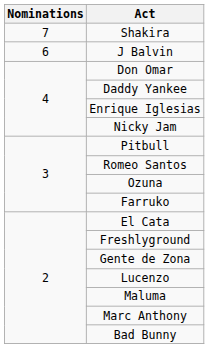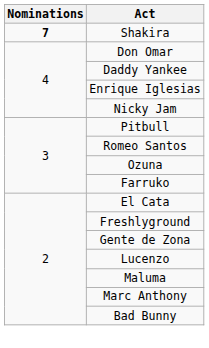Shakira | Nominations: normal -> bold
- row: 6 | J Balvin
